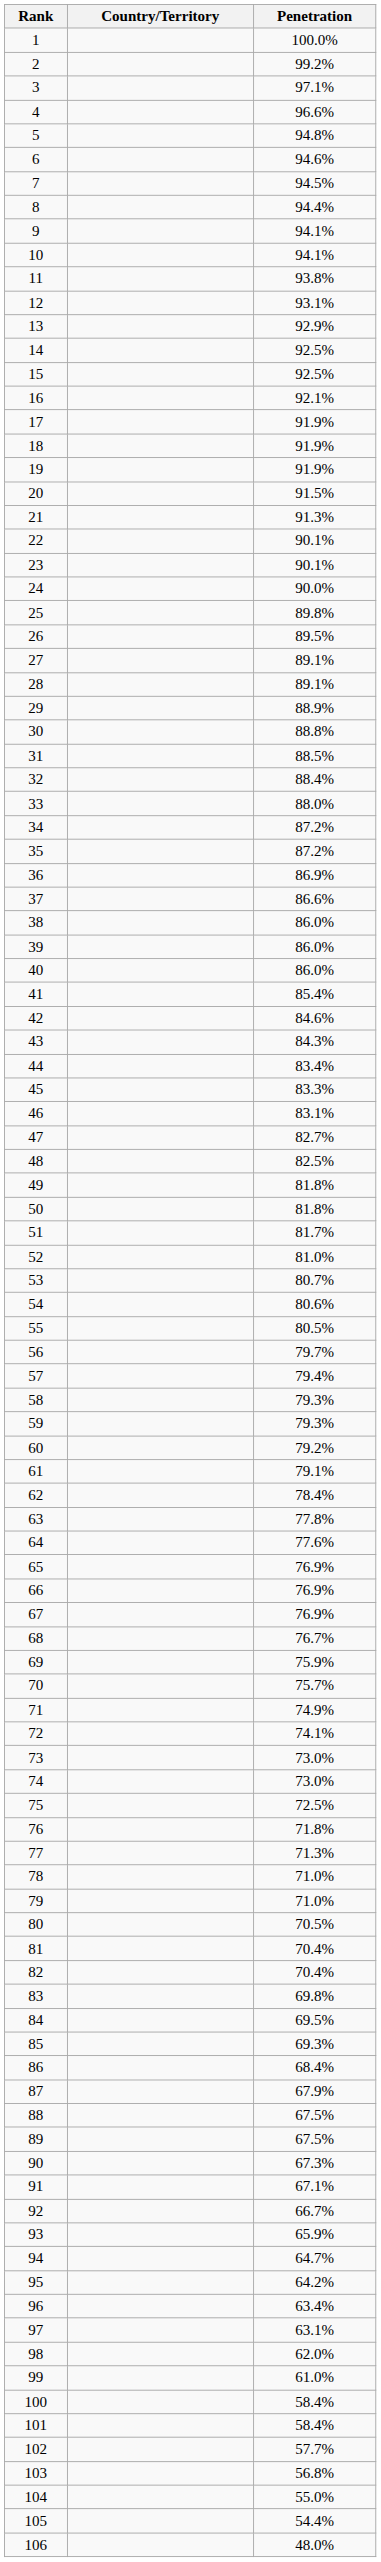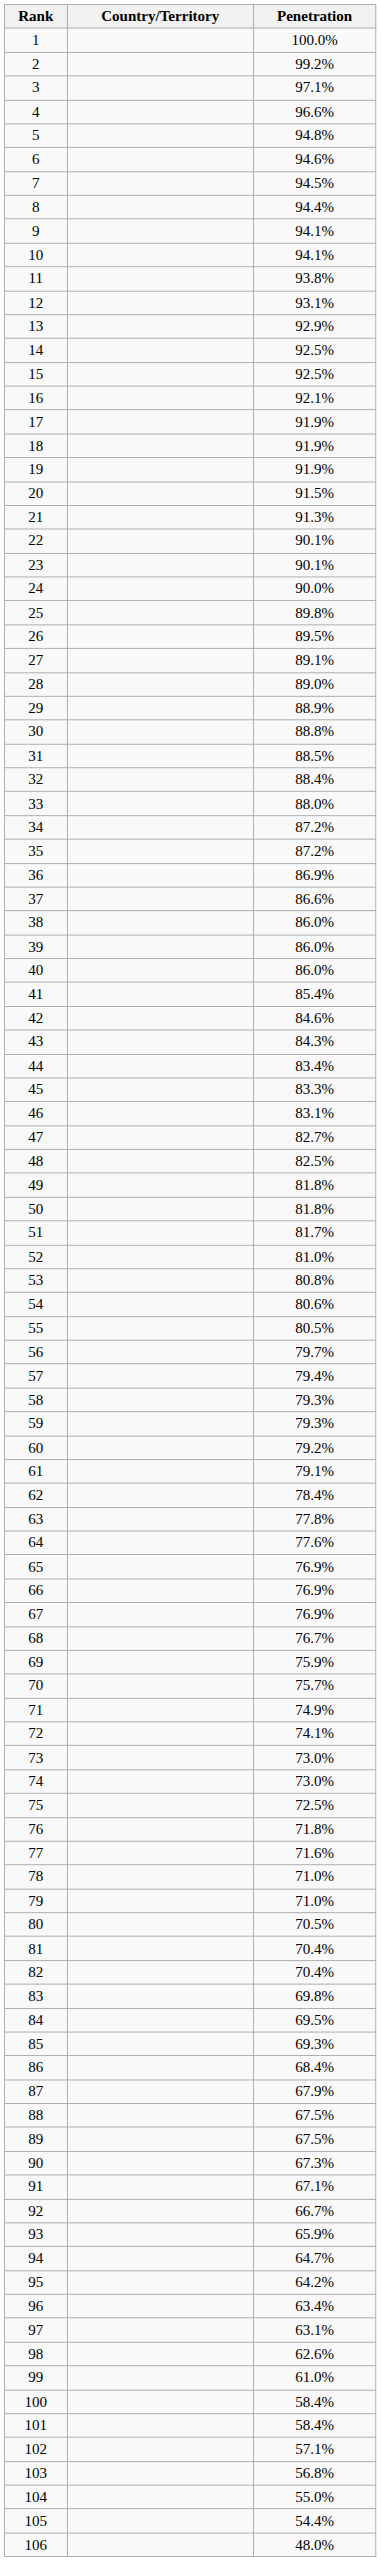28 | Penetration: 89.1% -> 89.0%
53 | Penetration: 80.7% -> 80.8%
77 | Penetration: 71.3% -> 71.6%
98 | Penetration: 62.0% -> 62.6%
102 | Penetration: 57.7% -> 57.1%
